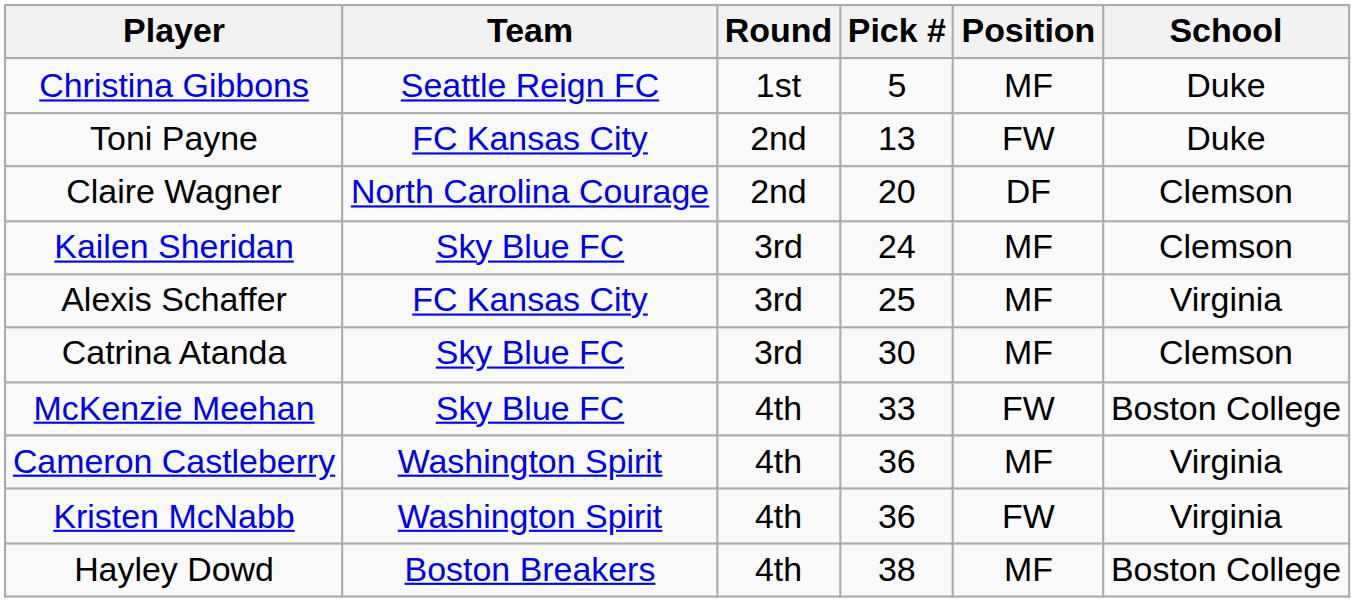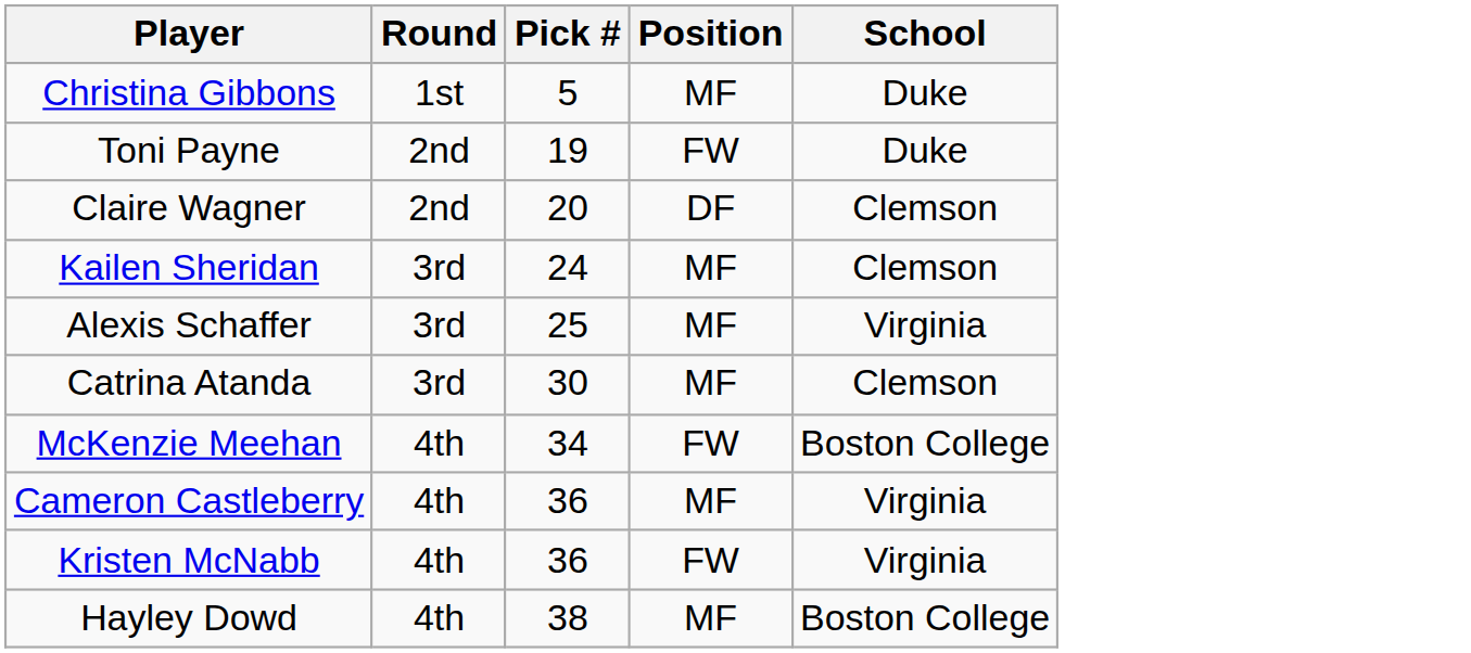- column: Team | Seattle Reign FC | FC Kansas City | North Carolina Courage | Sky Blue FC | FC Kansas City | Sky Blue FC | Sky Blue FC | Washington Spirit | Washington Spirit | Boston Breakers
Toni Payne | Pick #: 13 -> 19
McKenzie Meehan | Pick #: 33 -> 34
